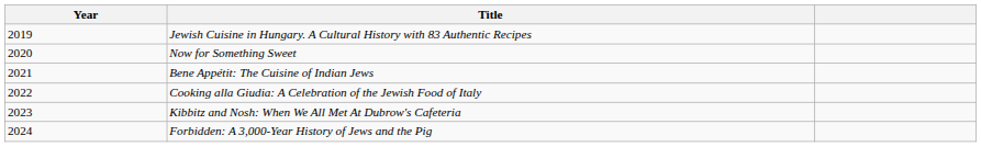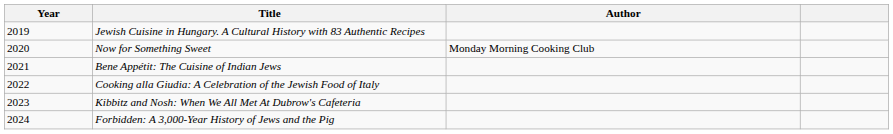+ column: Author | Monday Morning Cooking Club
